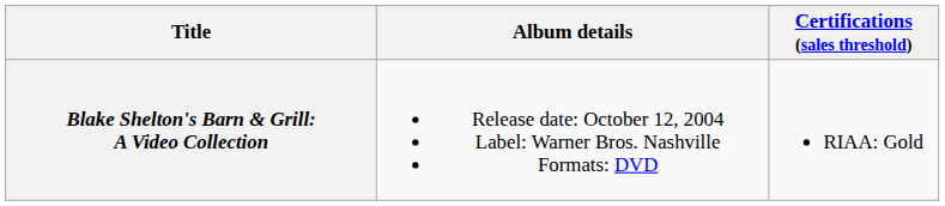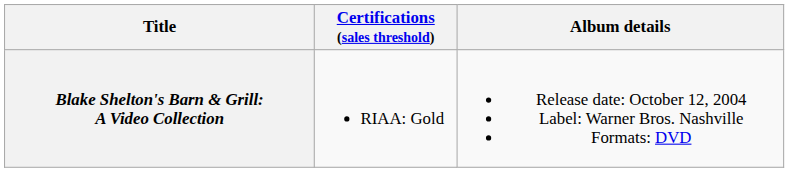columns swapped: Album details <-> Certifications (sales threshold)
